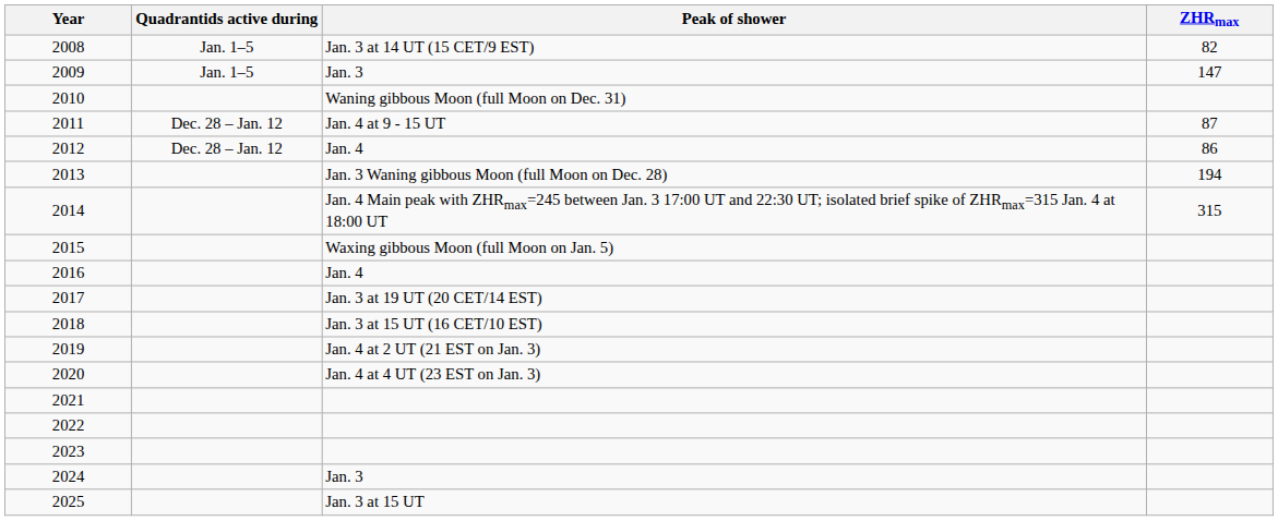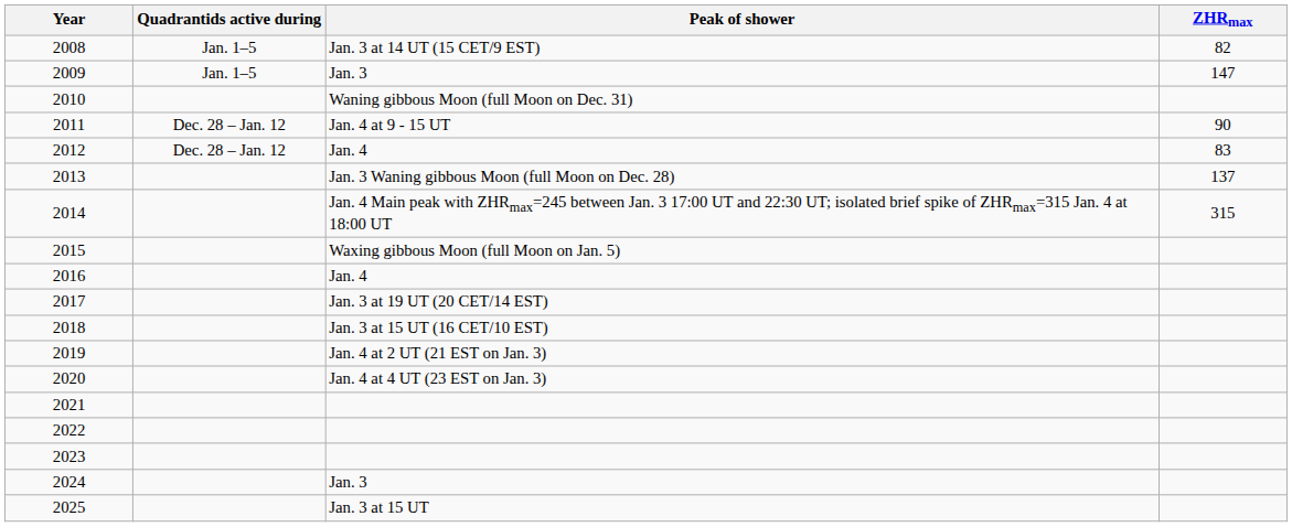2011 | ZHRmax: 87 -> 90
2012 | ZHRmax: 86 -> 83
2013 | ZHRmax: 194 -> 137
